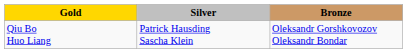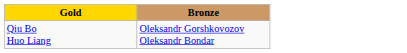- column: Silver | Patrick Hausding Sascha Klein
